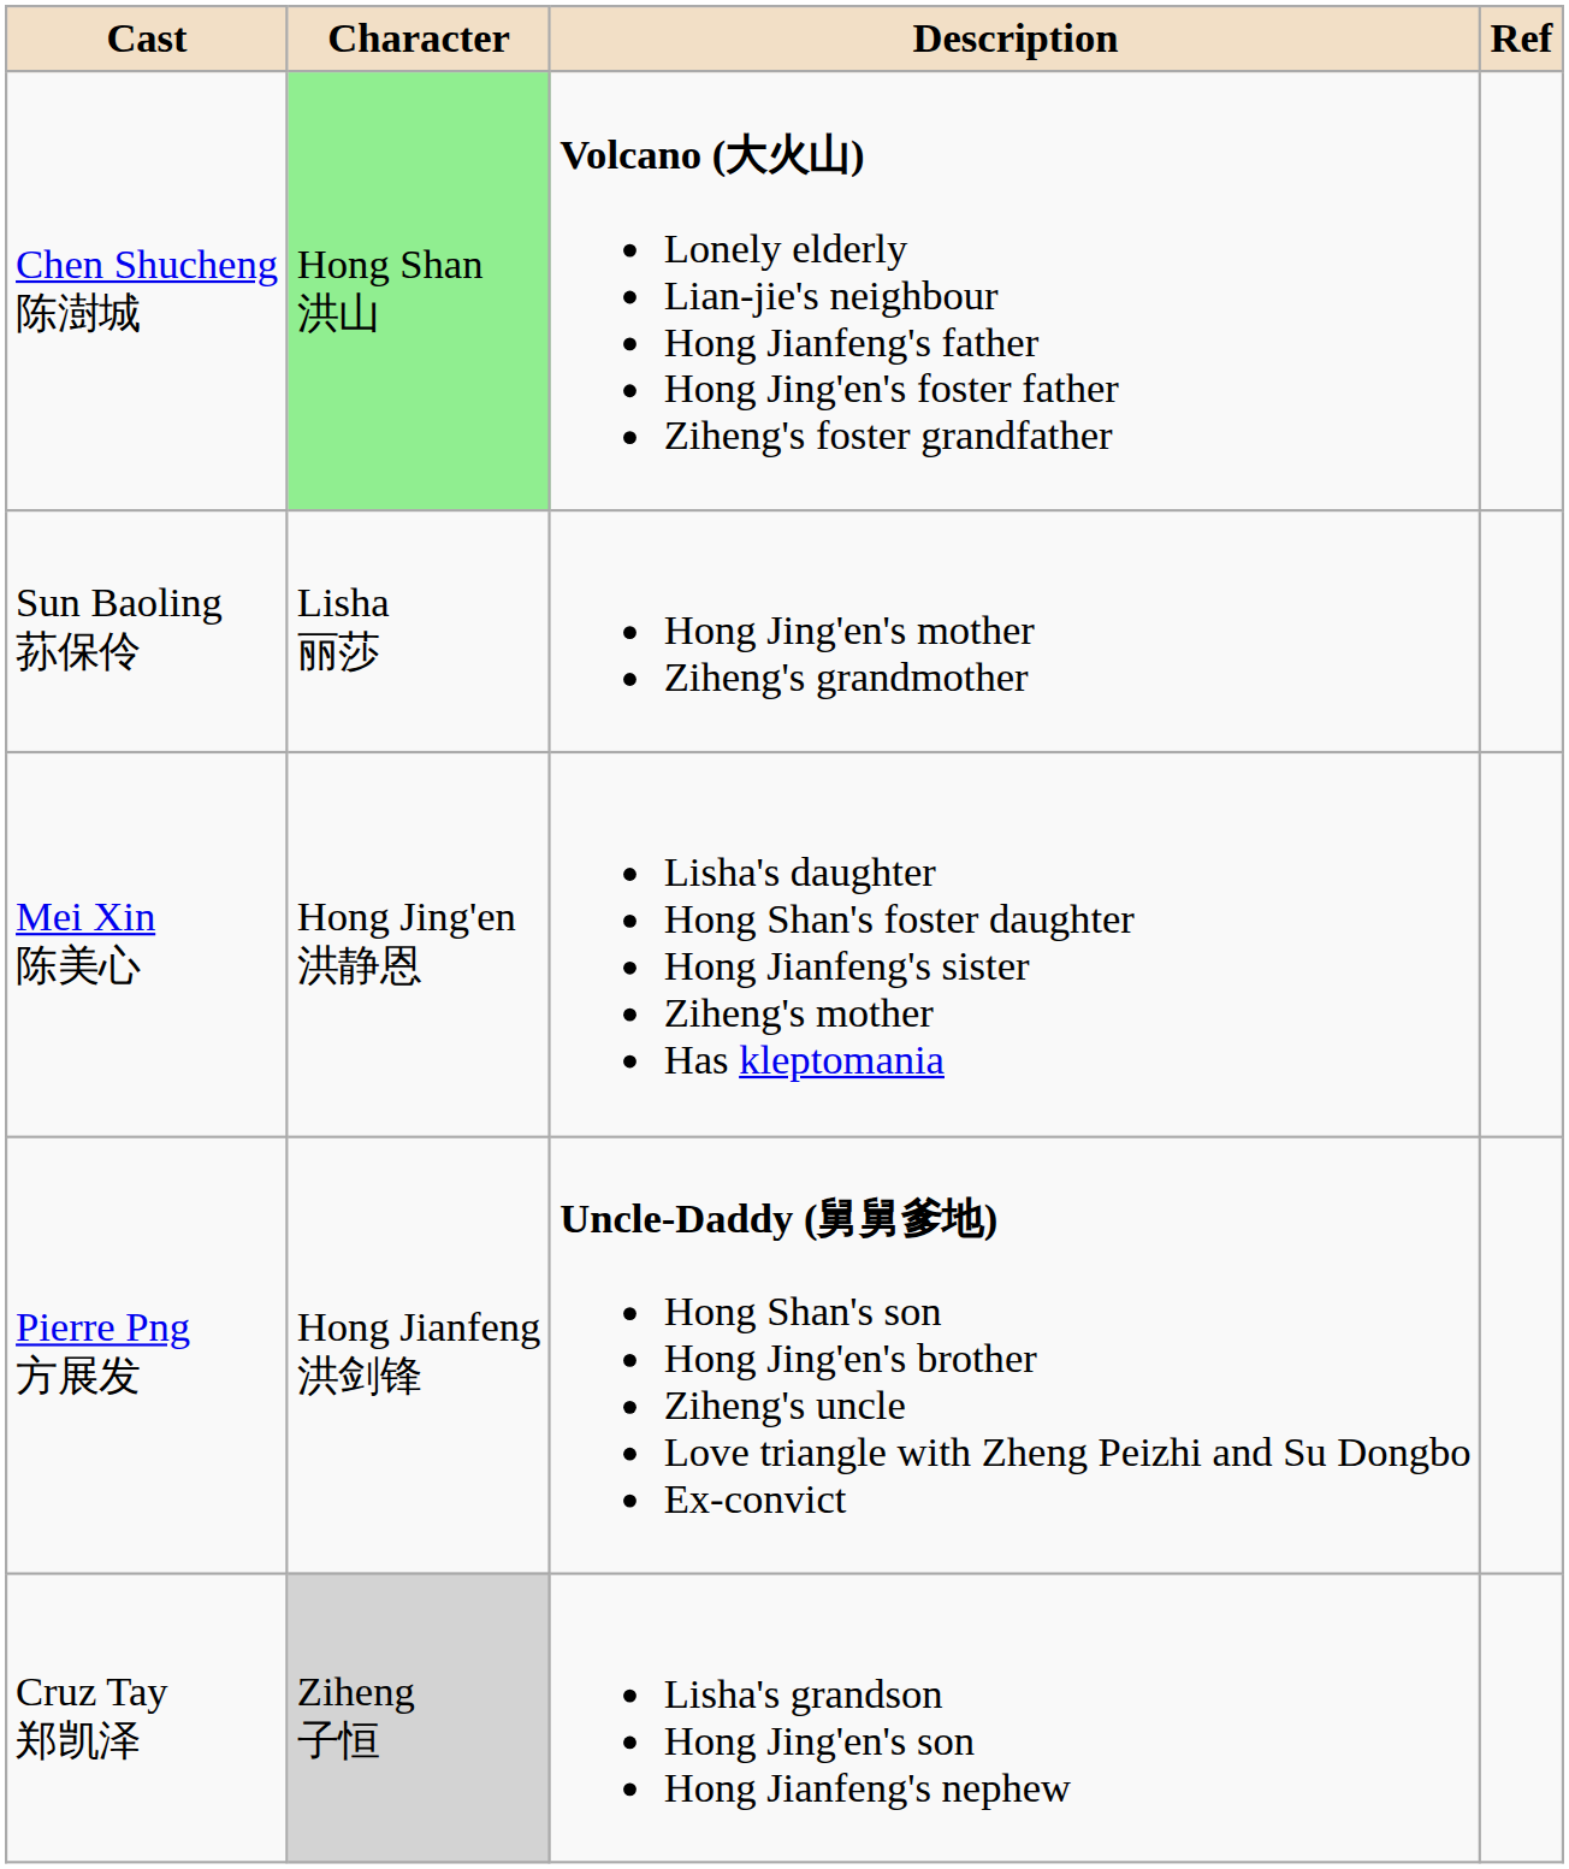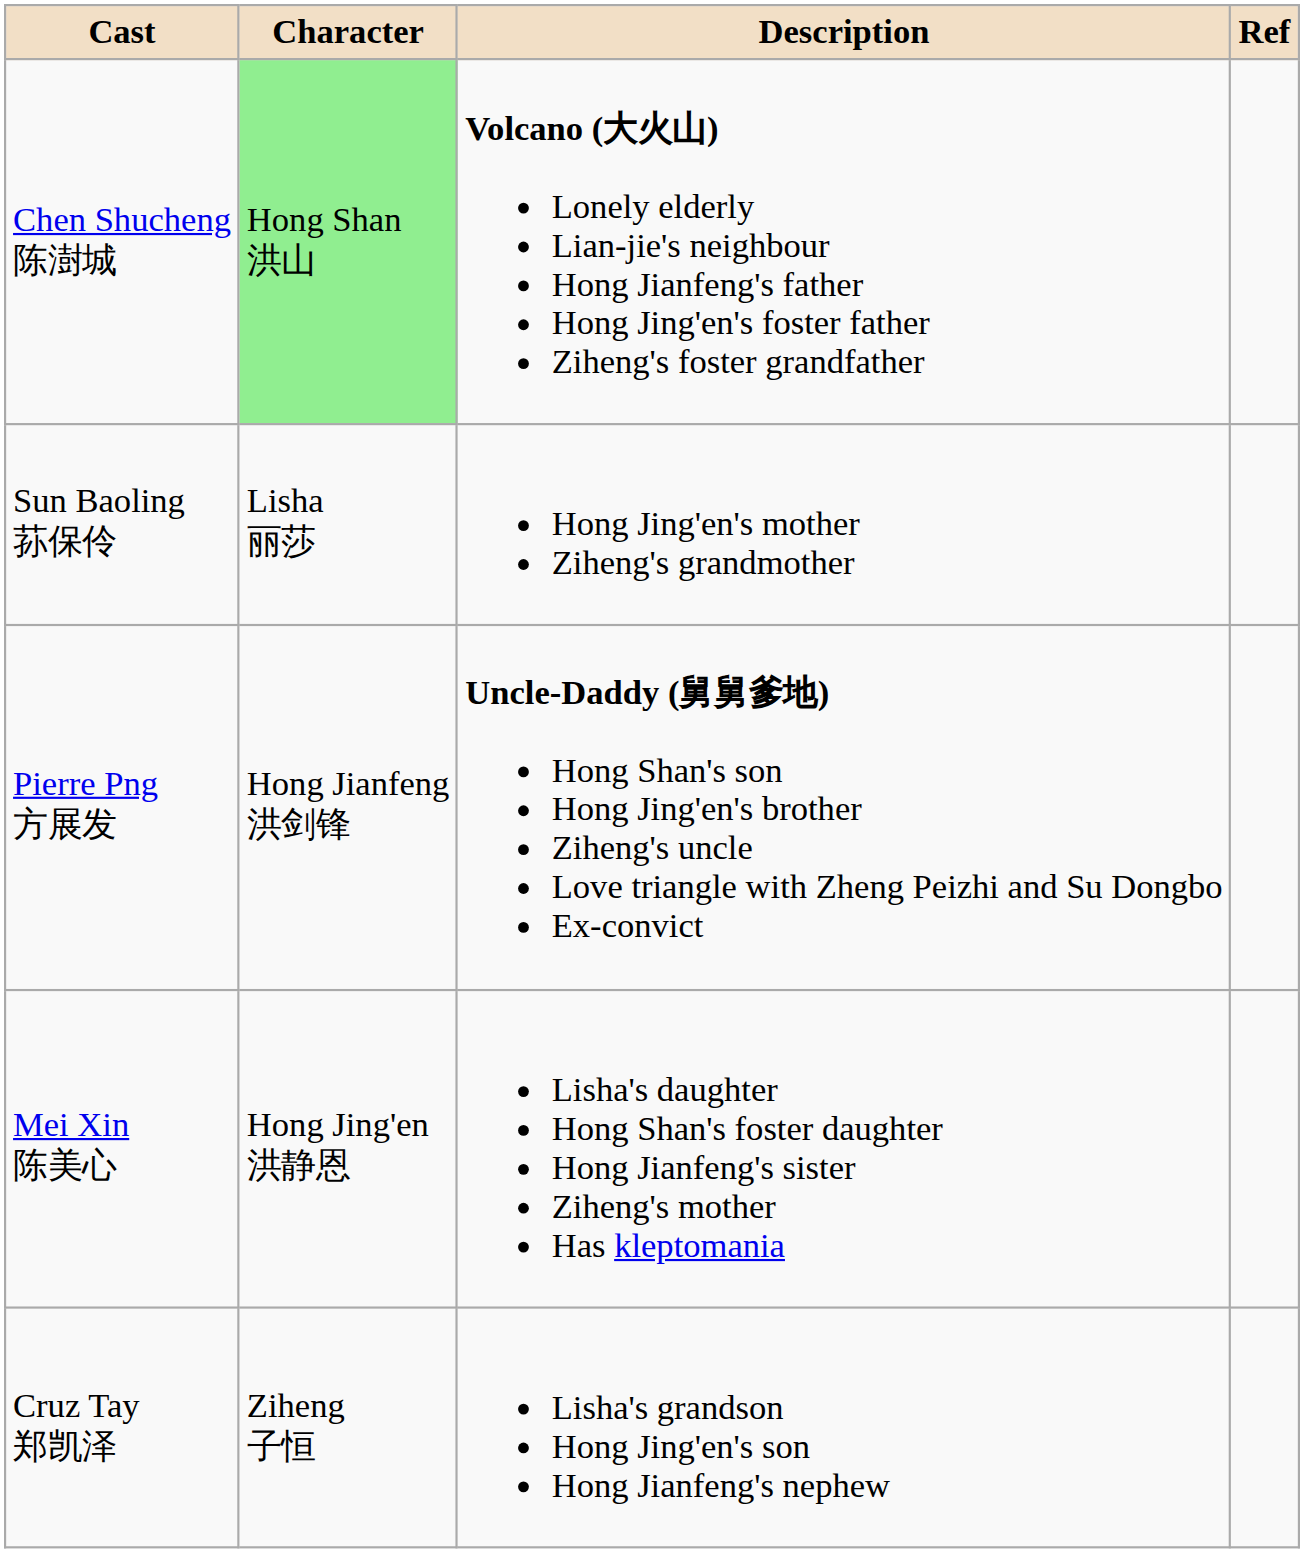rows swapped: Pierre Png 方展发 <-> Mei Xin 陈美心
Cruz Tay 郑凯泽 | Character: lightgrey background -> no background
